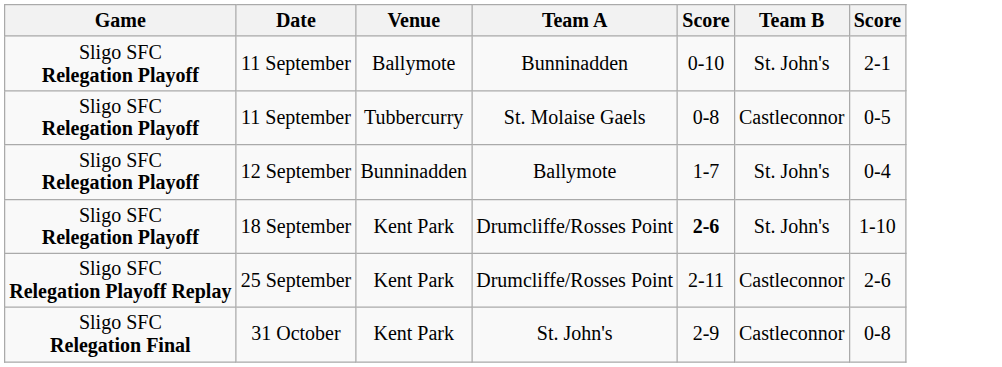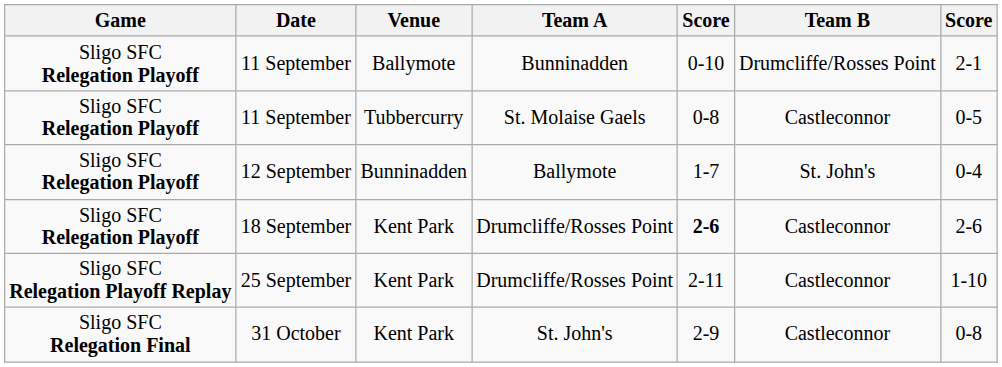11 September / Bunninadden | Team B: St. John's -> Drumcliffe/Rosses Point
18 September | Team B: St. John's -> Castleconnor
18 September | column 7: 1-10 -> 2-6
25 September | column 7: 2-6 -> 1-10
